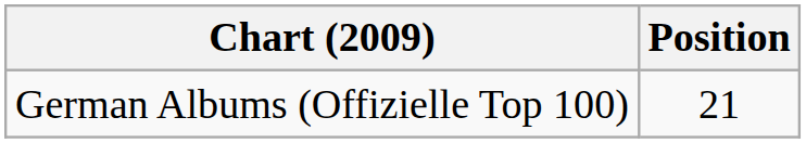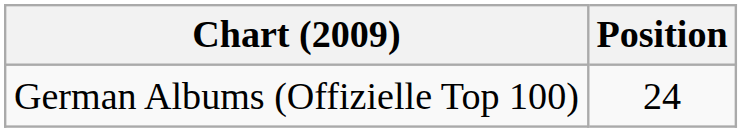German Albums (Offizielle Top 100) | Position: 21 -> 24
